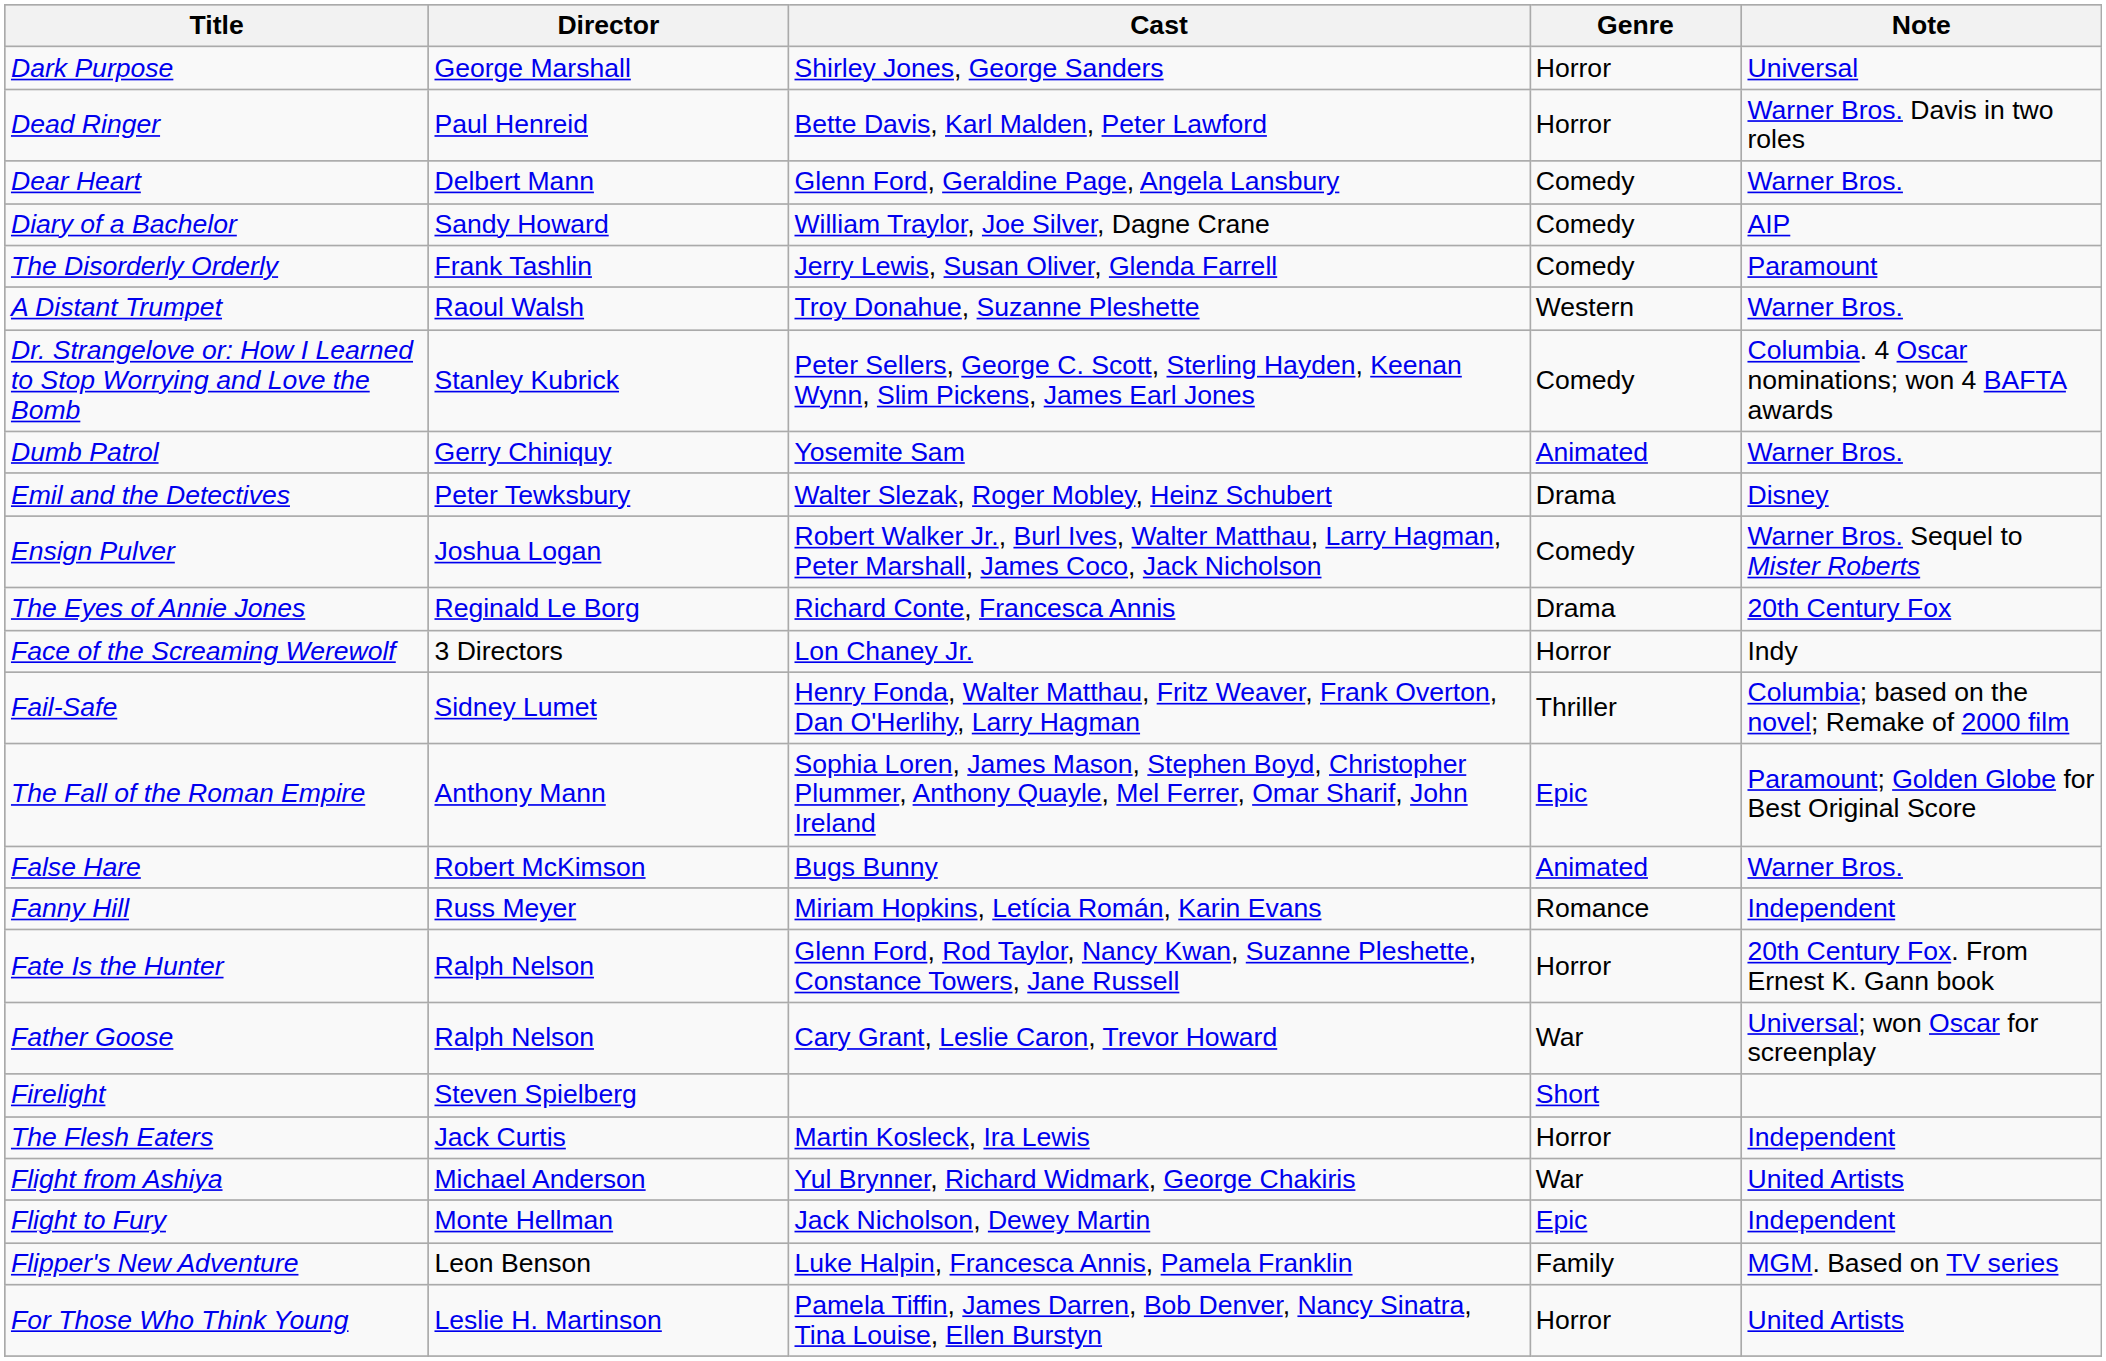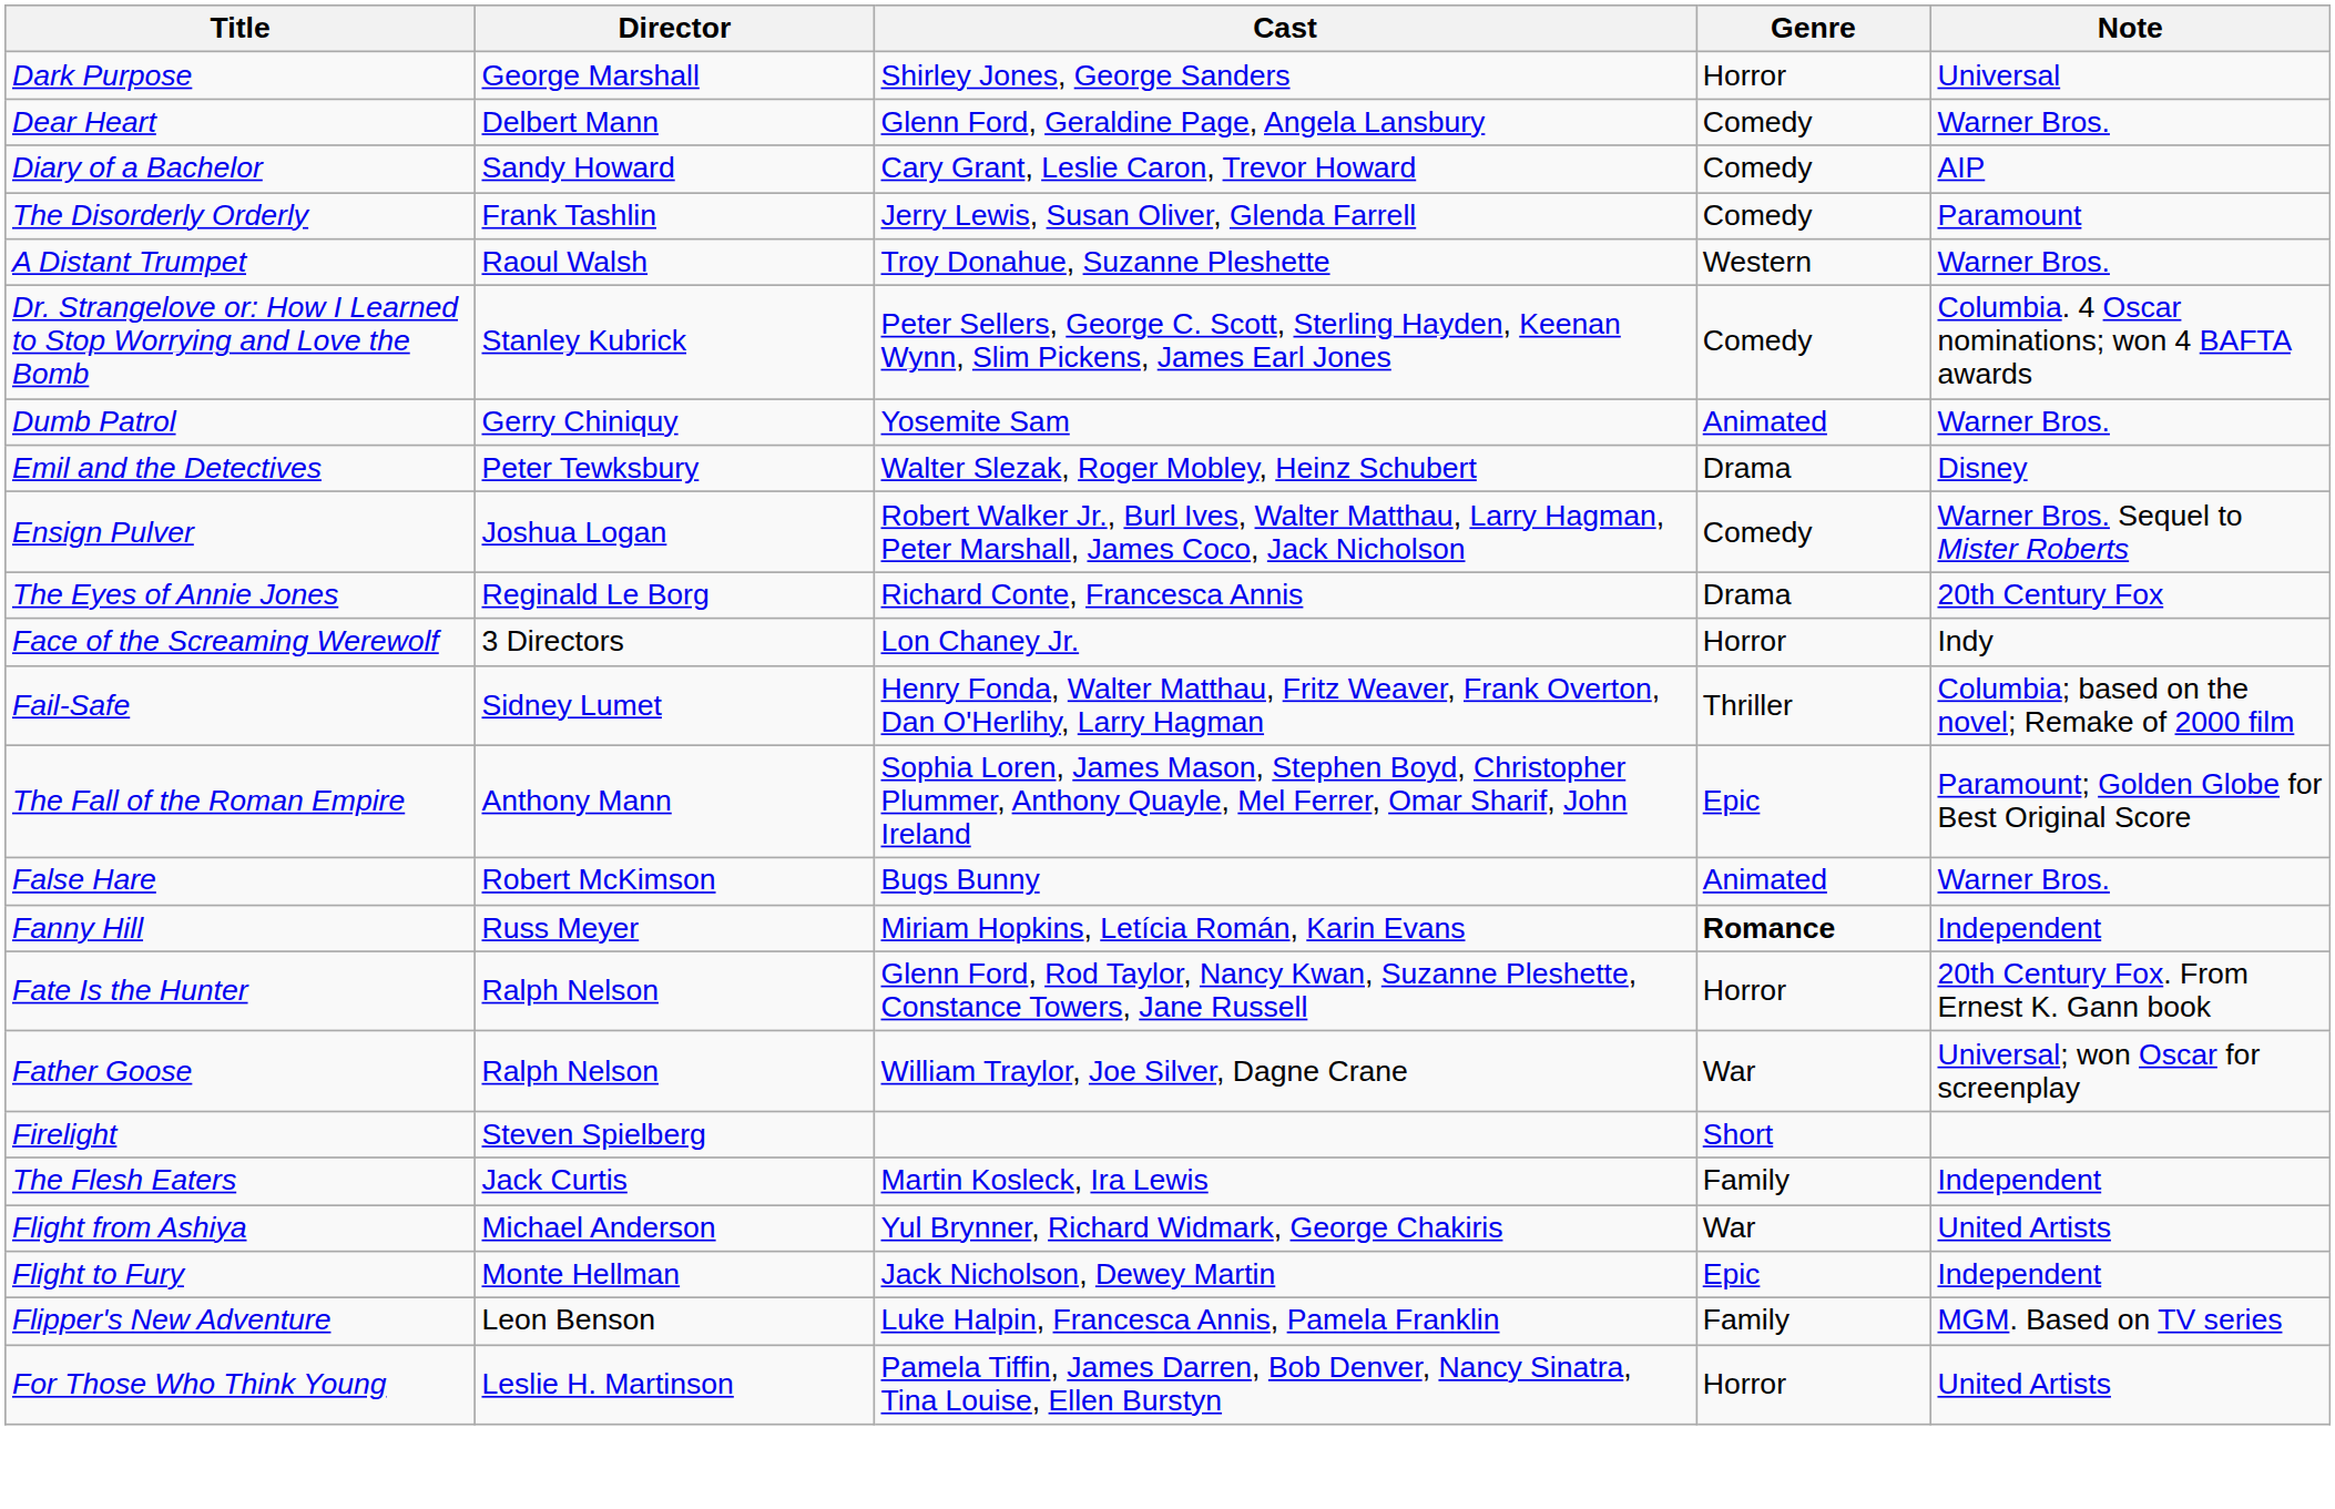- row: Dead Ringer | Paul Henreid | Bette Davis, Karl Malden, Peter Lawford | Horror | Warner Bros. Davis in two roles
Diary of a Bachelor | Cast: William Traylor, Joe Silver, Dagne Crane -> Cary Grant, Leslie Caron, Trevor Howard
Fanny Hill | Genre: normal -> bold
Father Goose | Cast: Cary Grant, Leslie Caron, Trevor Howard -> William Traylor, Joe Silver, Dagne Crane
The Flesh Eaters | Genre: Horror -> Family
